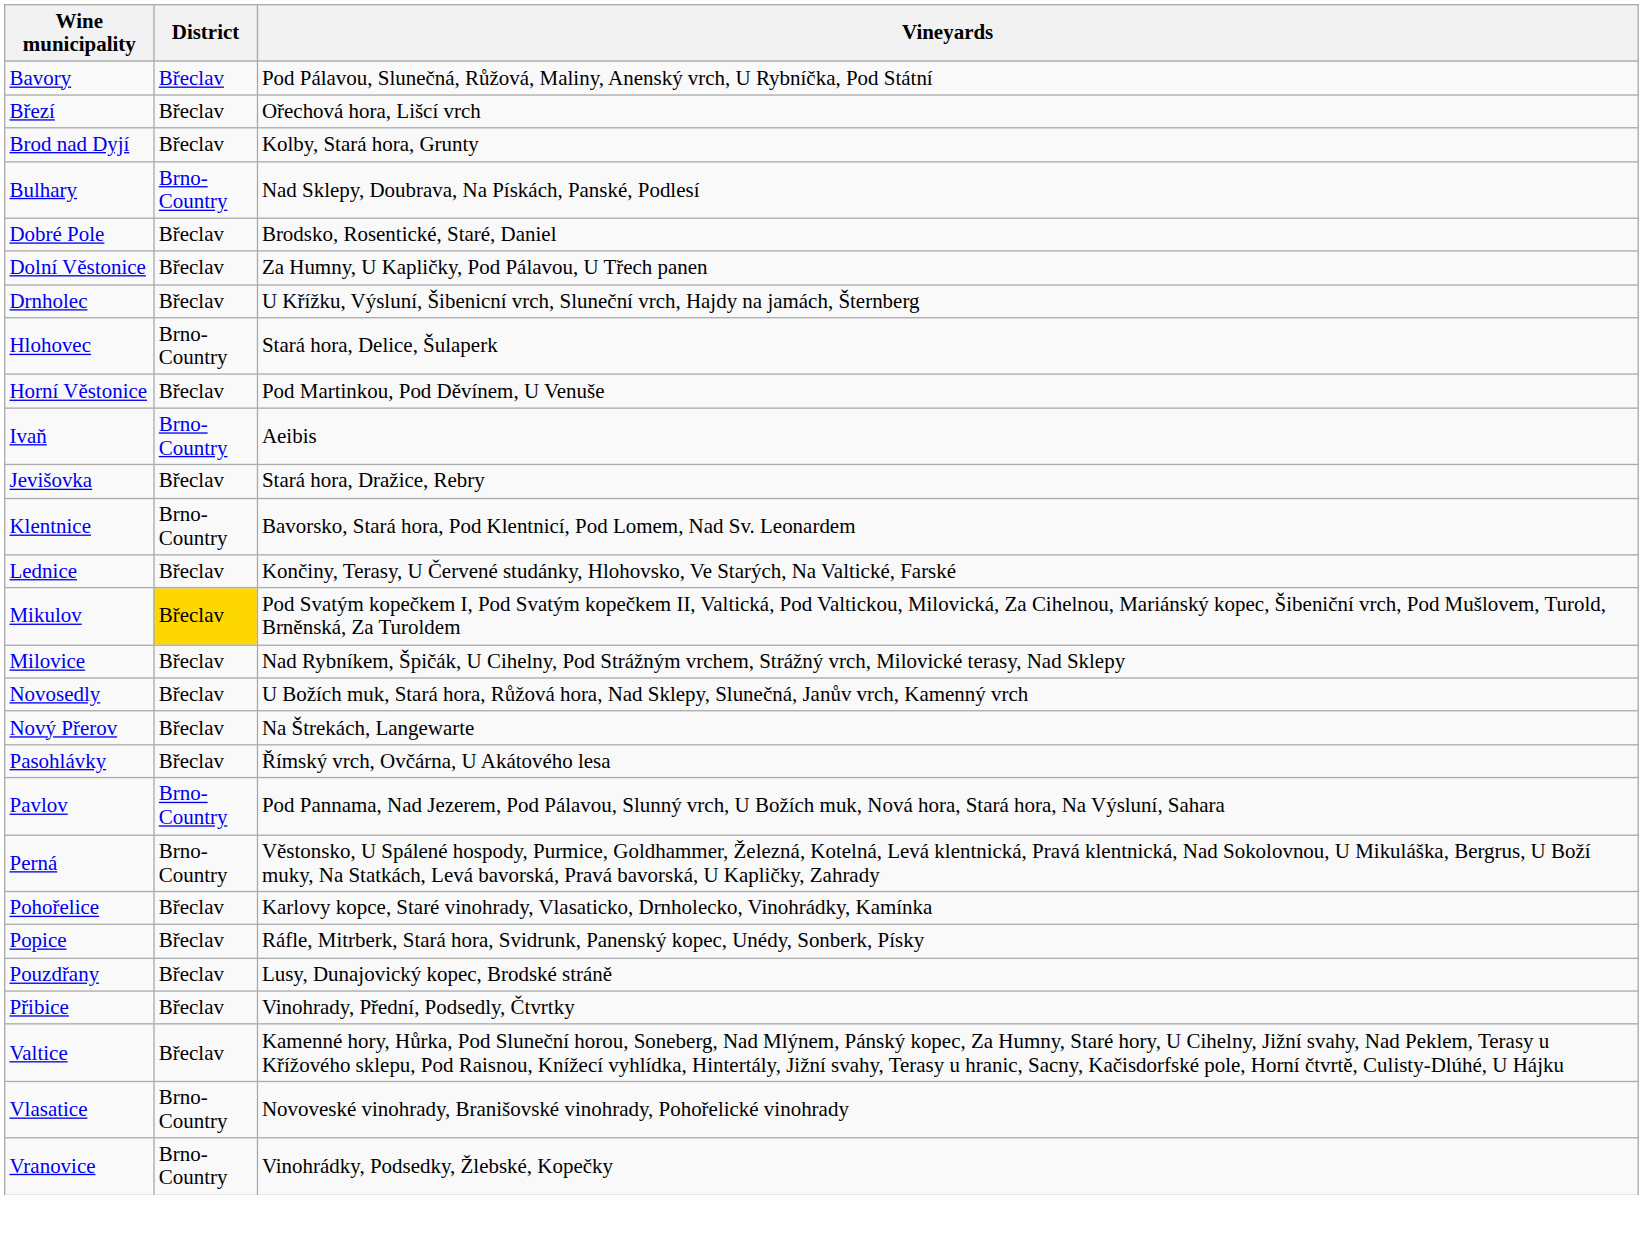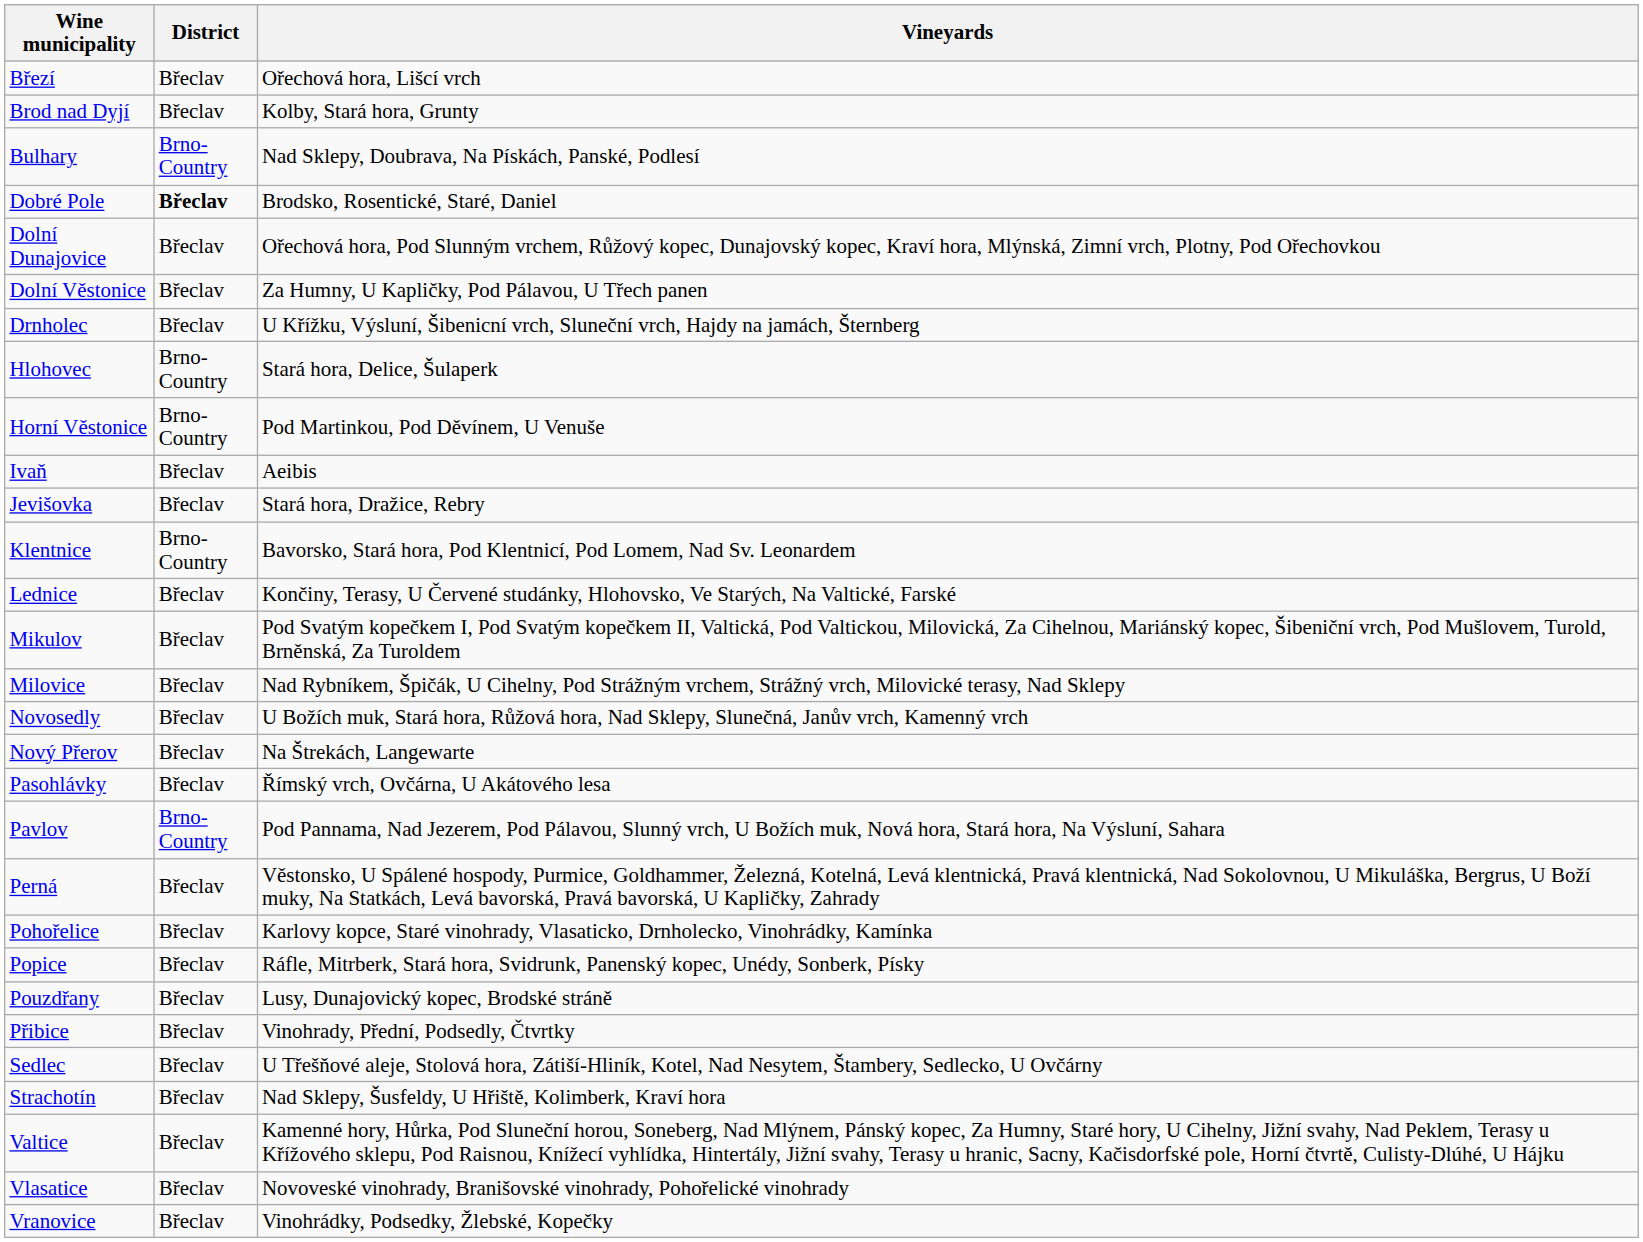- row: Bavory | Břeclav | Pod Pálavou, Slunečná, Růžová, Maliny, Anenský vrch, U Rybníčka, Pod Státní
Dobré Pole | District: normal -> bold
+ row: Dolní Dunajovice | Břeclav | Ořechová hora, Pod Slunným vrchem, Růžový kopec, Dunajovský kopec, Kraví hora, Mlýnská, Zimní vrch, Plotny, Pod Ořechovkou
Horní Věstonice | District: Břeclav -> Brno-Country
Ivaň | District: Brno-Country -> Břeclav
Mikulov | District: gold background -> no background
Perná | District: Brno-Country -> Břeclav
+ row: Sedlec | Břeclav | U Třešňové aleje, Stolová hora, Zátiší-Hliník, Kotel, Nad Nesytem, Štambery, Sedlecko, U Ovčárny
+ row: Strachotín | Břeclav | Nad Sklepy, Šusfeldy, U Hřiště, Kolimberk, Kraví hora
Vlasatice | District: Brno-Country -> Břeclav
Vranovice | District: Brno-Country -> Břeclav
